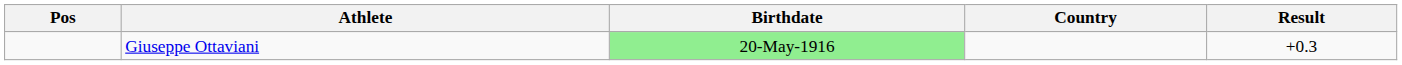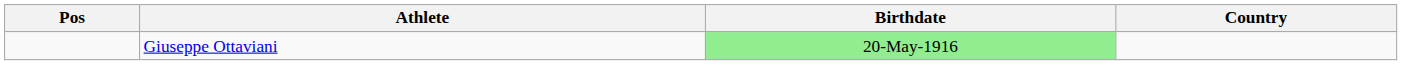- column: Result | +0.3
